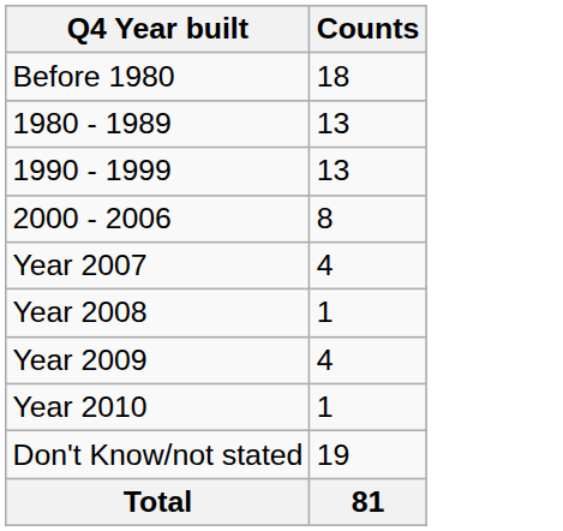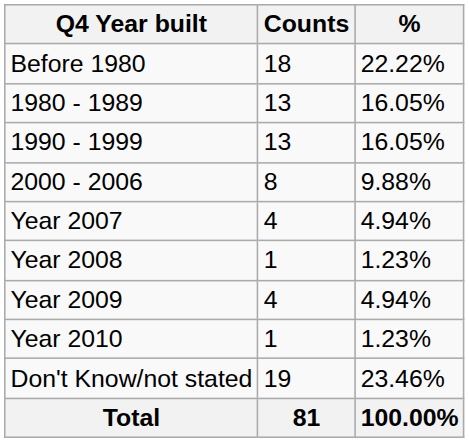+ column: % | 22.22% | 16.05% | 16.05% | 9.88% | 4.94% | 1.23% | 4.94% | 1.23% | 23.46% | 100.00%
